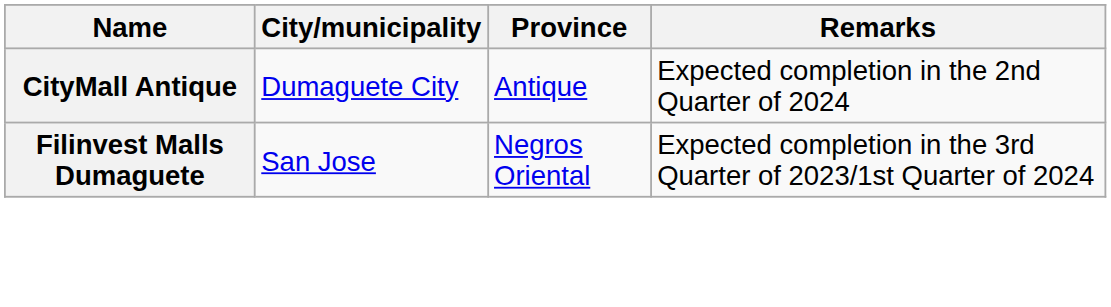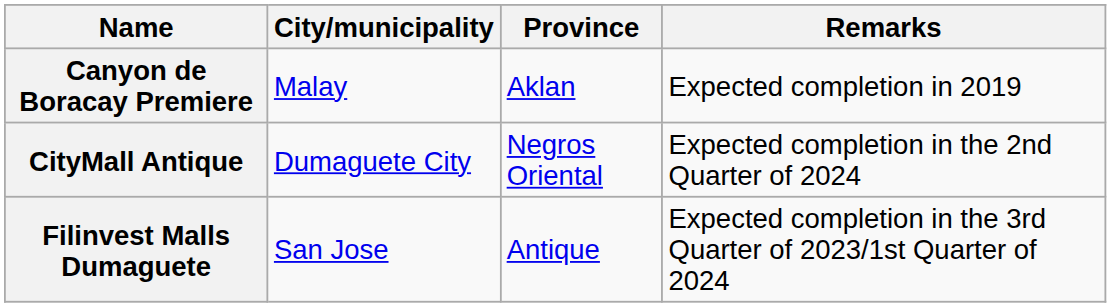+ row: Canyon de Boracay Premiere | Malay | Aklan | Expected completion in 2019
CityMall Antique | Province: Antique -> Negros Oriental
Filinvest Malls Dumaguete | Province: Negros Oriental -> Antique
